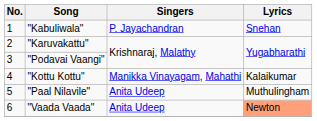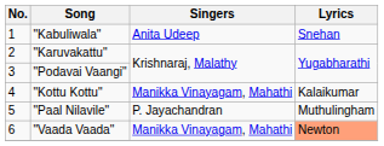"Kabuliwala" | Singers: P. Jayachandran -> Anita Udeep
"Paal Nilavile" | Singers: Anita Udeep -> P. Jayachandran
"Vaada Vaada" | Singers: Anita Udeep -> Manikka Vinayagam, Mahathi
